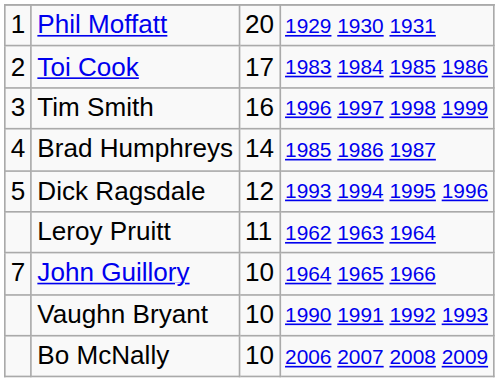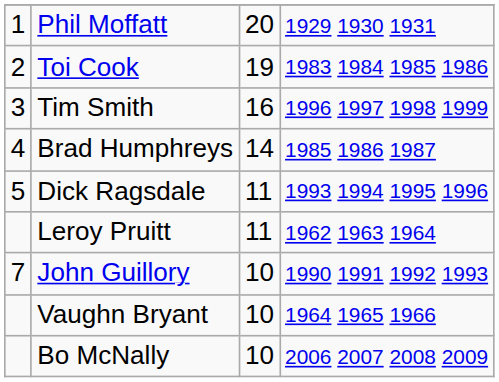Toi Cook | column 3: 17 -> 19
Dick Ragsdale | column 3: 12 -> 11
John Guillory | column 4: 1964 1965 1966 -> 1990 1991 1992 1993
Vaughn Bryant | column 4: 1990 1991 1992 1993 -> 1964 1965 1966
